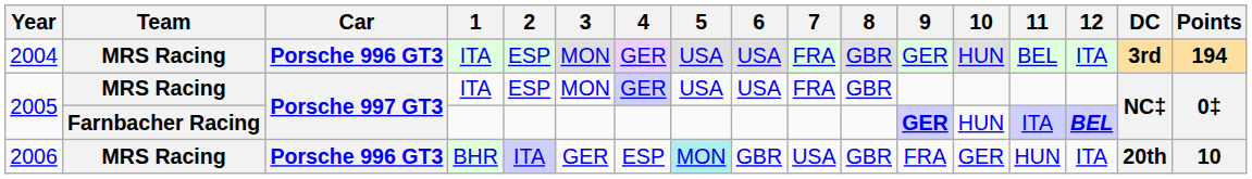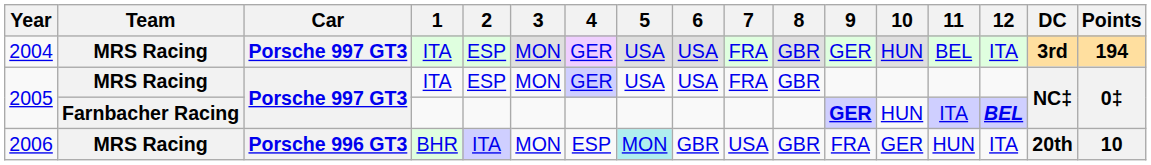2004 | Car: Porsche 996 GT3 -> Porsche 997 GT3
2006 | 3: GER -> MON
